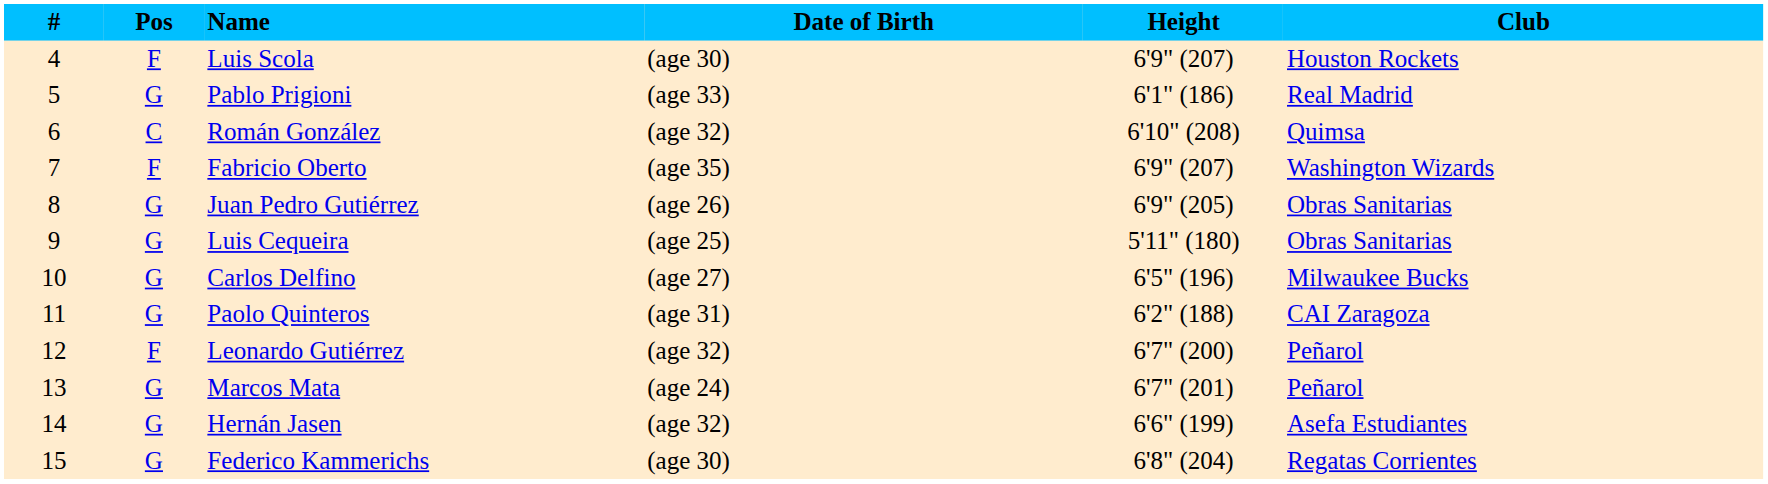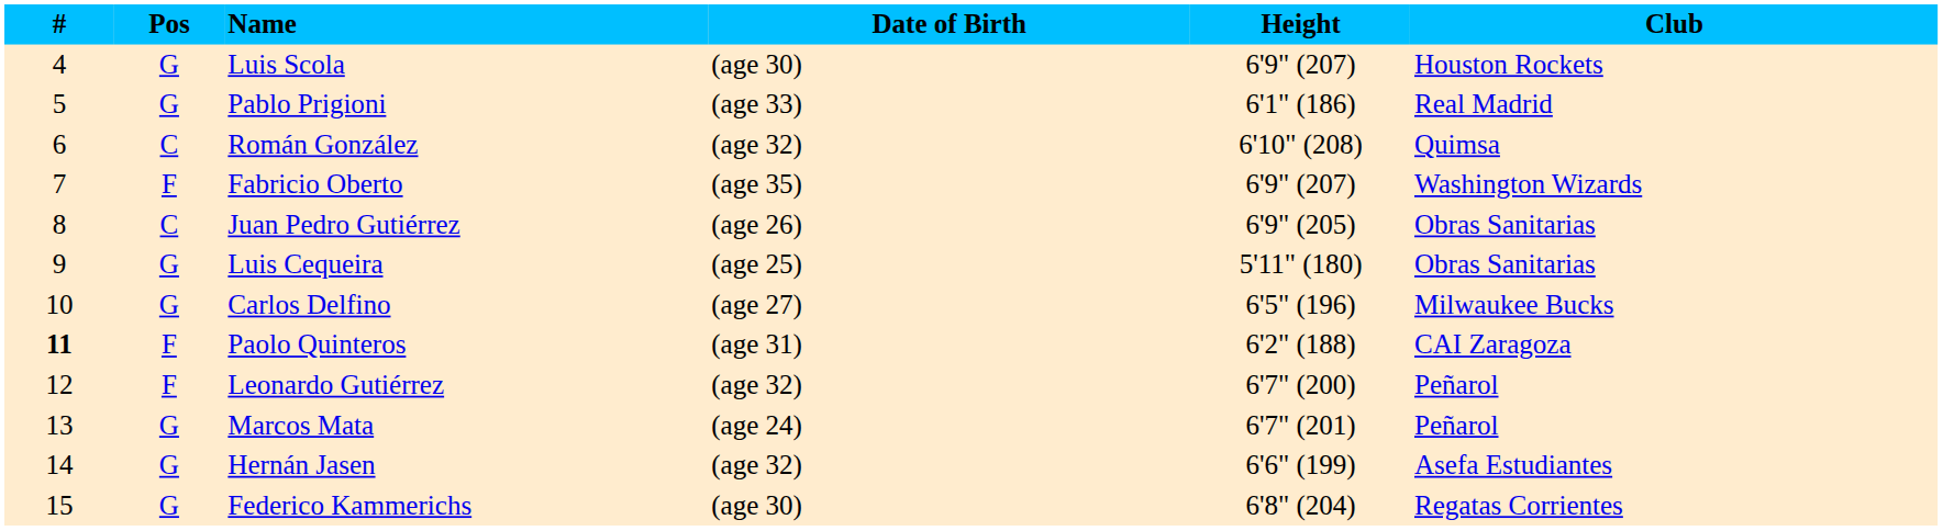Luis Scola | Pos: F -> G
Juan Pedro Gutiérrez | Pos: G -> C
Paolo Quinteros | #: normal -> bold
Paolo Quinteros | Pos: G -> F
